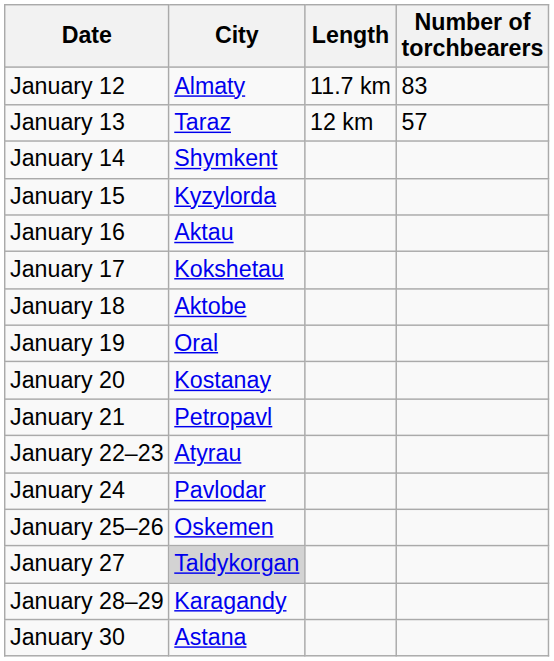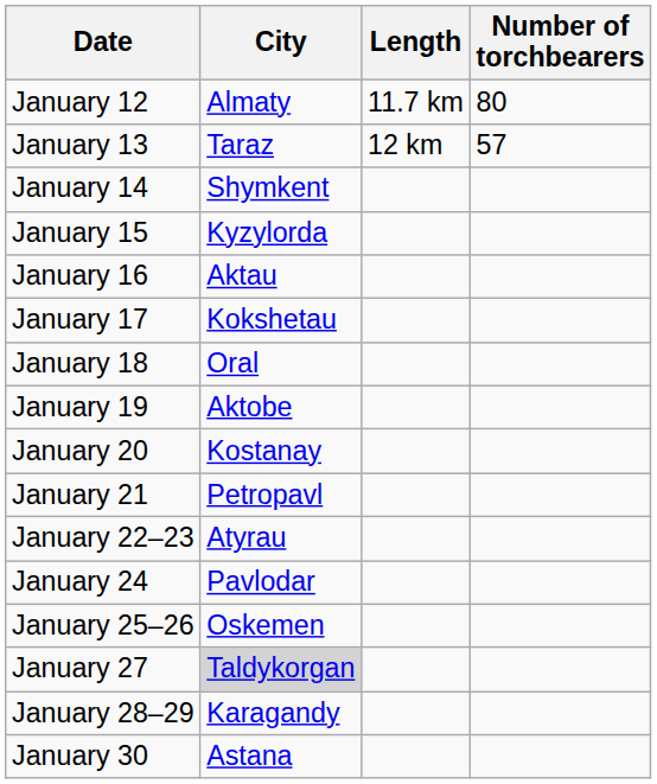January 12 | Number of torchbearers: 83 -> 80
January 18 | City: Aktobe -> Oral
January 19 | City: Oral -> Aktobe
